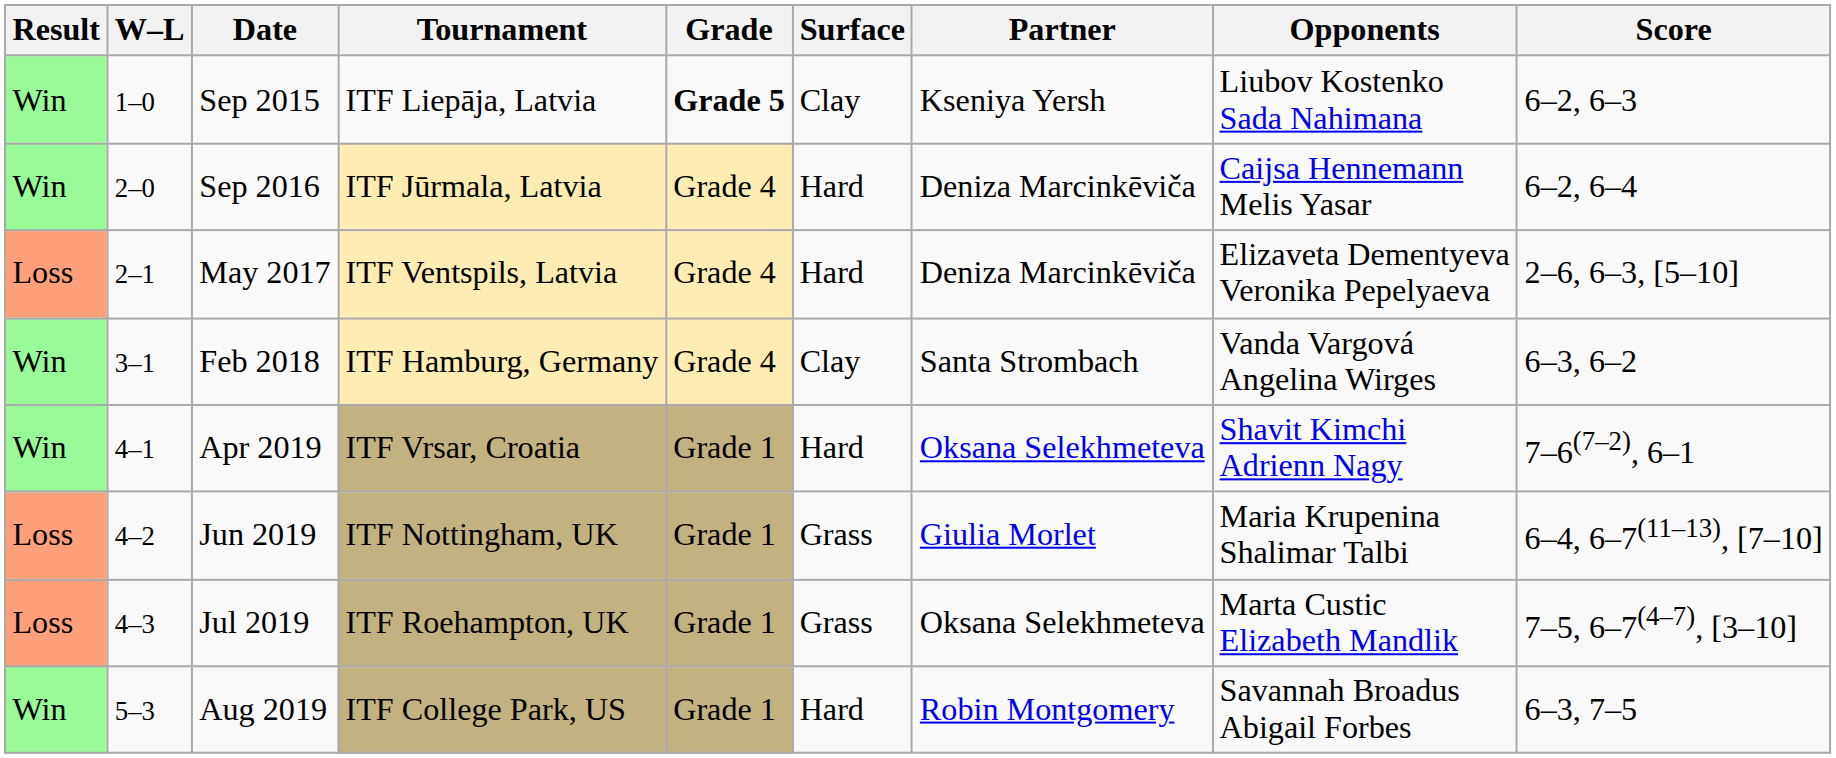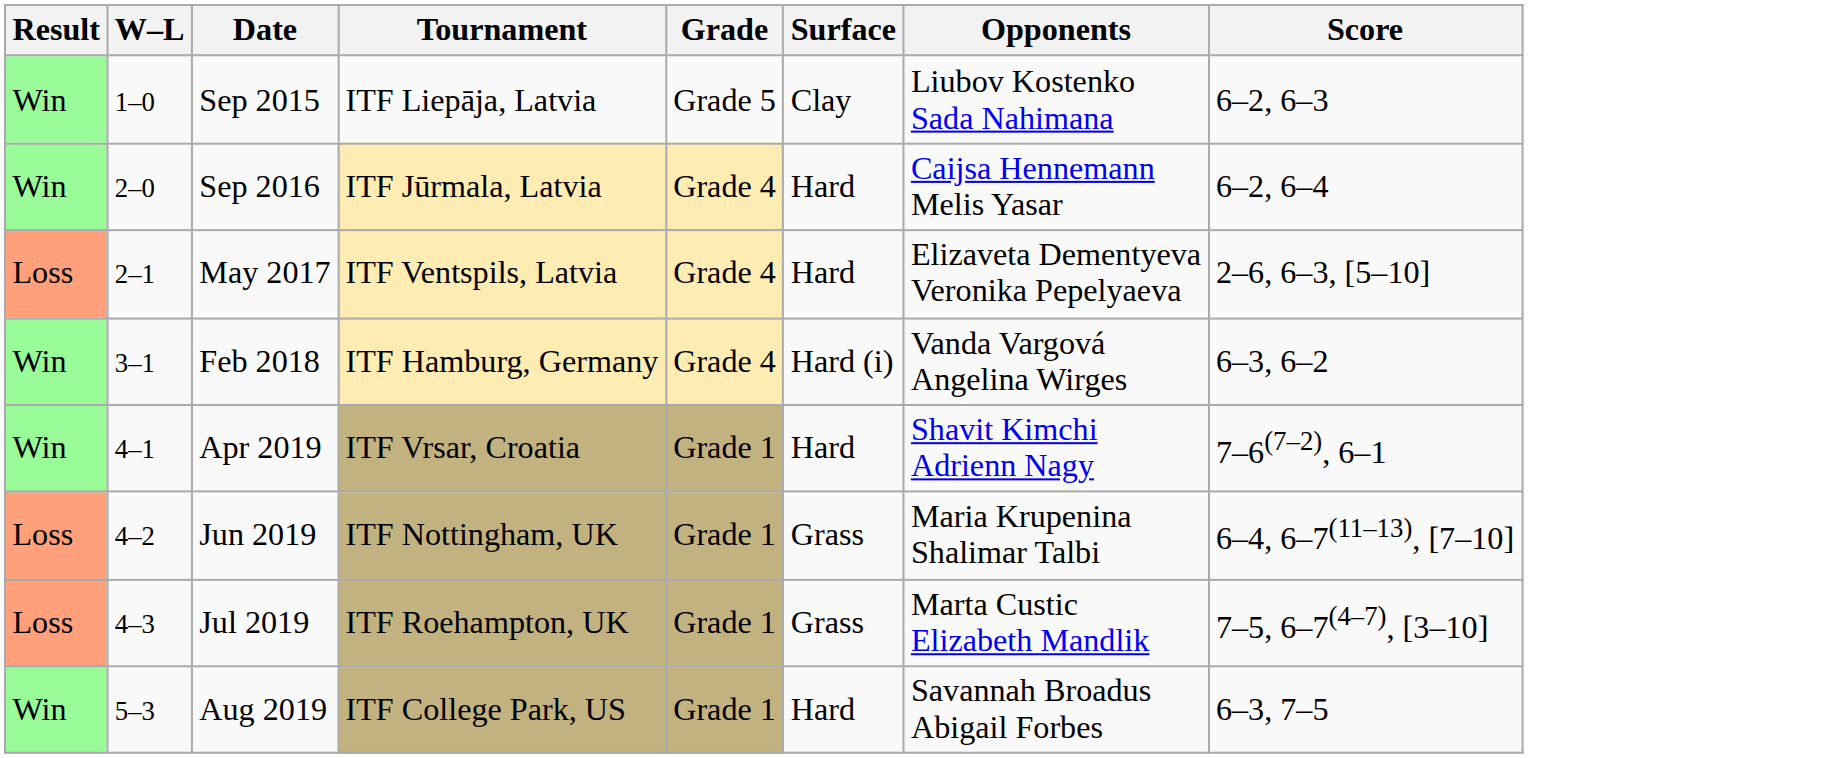- column: Partner | Kseniya Yersh | Deniza Marcinkēviča | Deniza Marcinkēviča | Santa Strombach | Oksana Selekhmeteva | Giulia Morlet | Oksana Selekhmeteva | Robin Montgomery
Sep 2015 | Grade: bold -> normal
Feb 2018 | Surface: Clay -> Hard (i)
